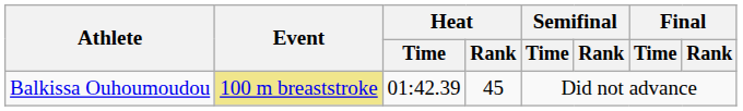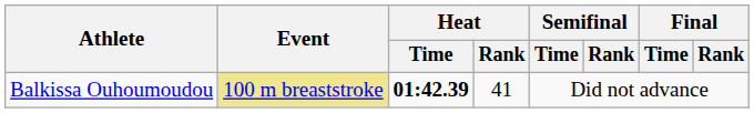Balkissa Ouhoumoudou | Heat / Time: normal -> bold
Balkissa Ouhoumoudou | Heat / Rank: 45 -> 41
